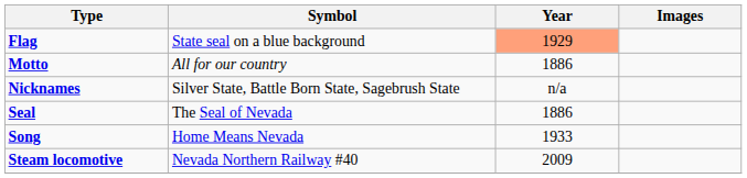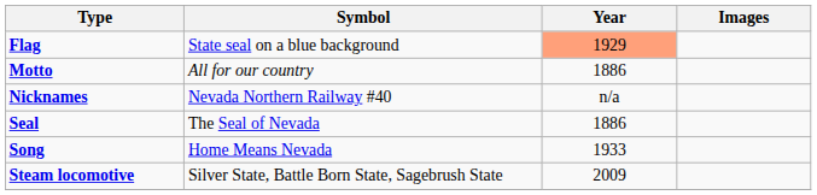Nicknames | Symbol: Silver State, Battle Born State, Sagebrush State -> Nevada Northern Railway #40
Steam locomotive | Symbol: Nevada Northern Railway #40 -> Silver State, Battle Born State, Sagebrush State
